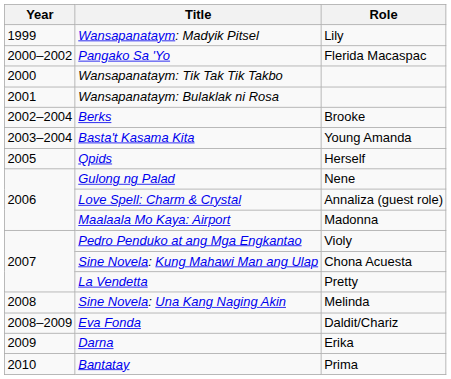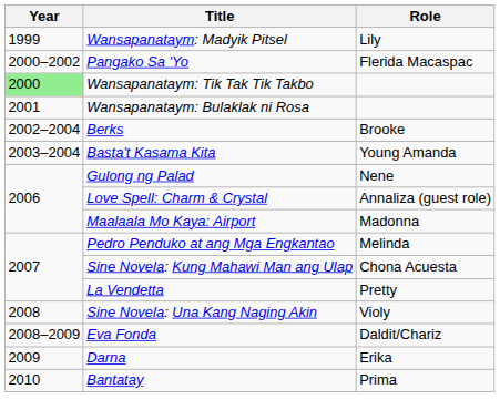Wansapanataym: Tik Tak Tik Takbo | Year: no background -> lightgreen background
- row: 2005 | Qpids | Herself
Pedro Penduko at ang Mga Engkantao | Role: Violy -> Melinda
Sine Novela: Una Kang Naging Akin | Role: Melinda -> Violy
